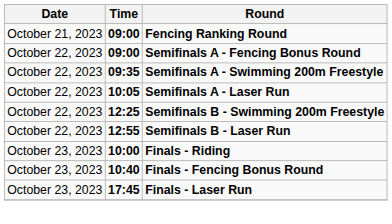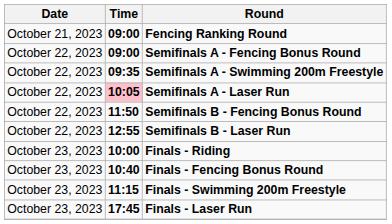Semifinals A - Laser Run | Time: no background -> pink background
+ row: October 22, 2023 | 11:50 | Semifinals B - Fencing Bonus Round
- row: October 22, 2023 | 12:25 | Semifinals B - Swimming 200m Freestyle
+ row: October 23, 2023 | 11:15 | Finals - Swimming 200m Freestyle
